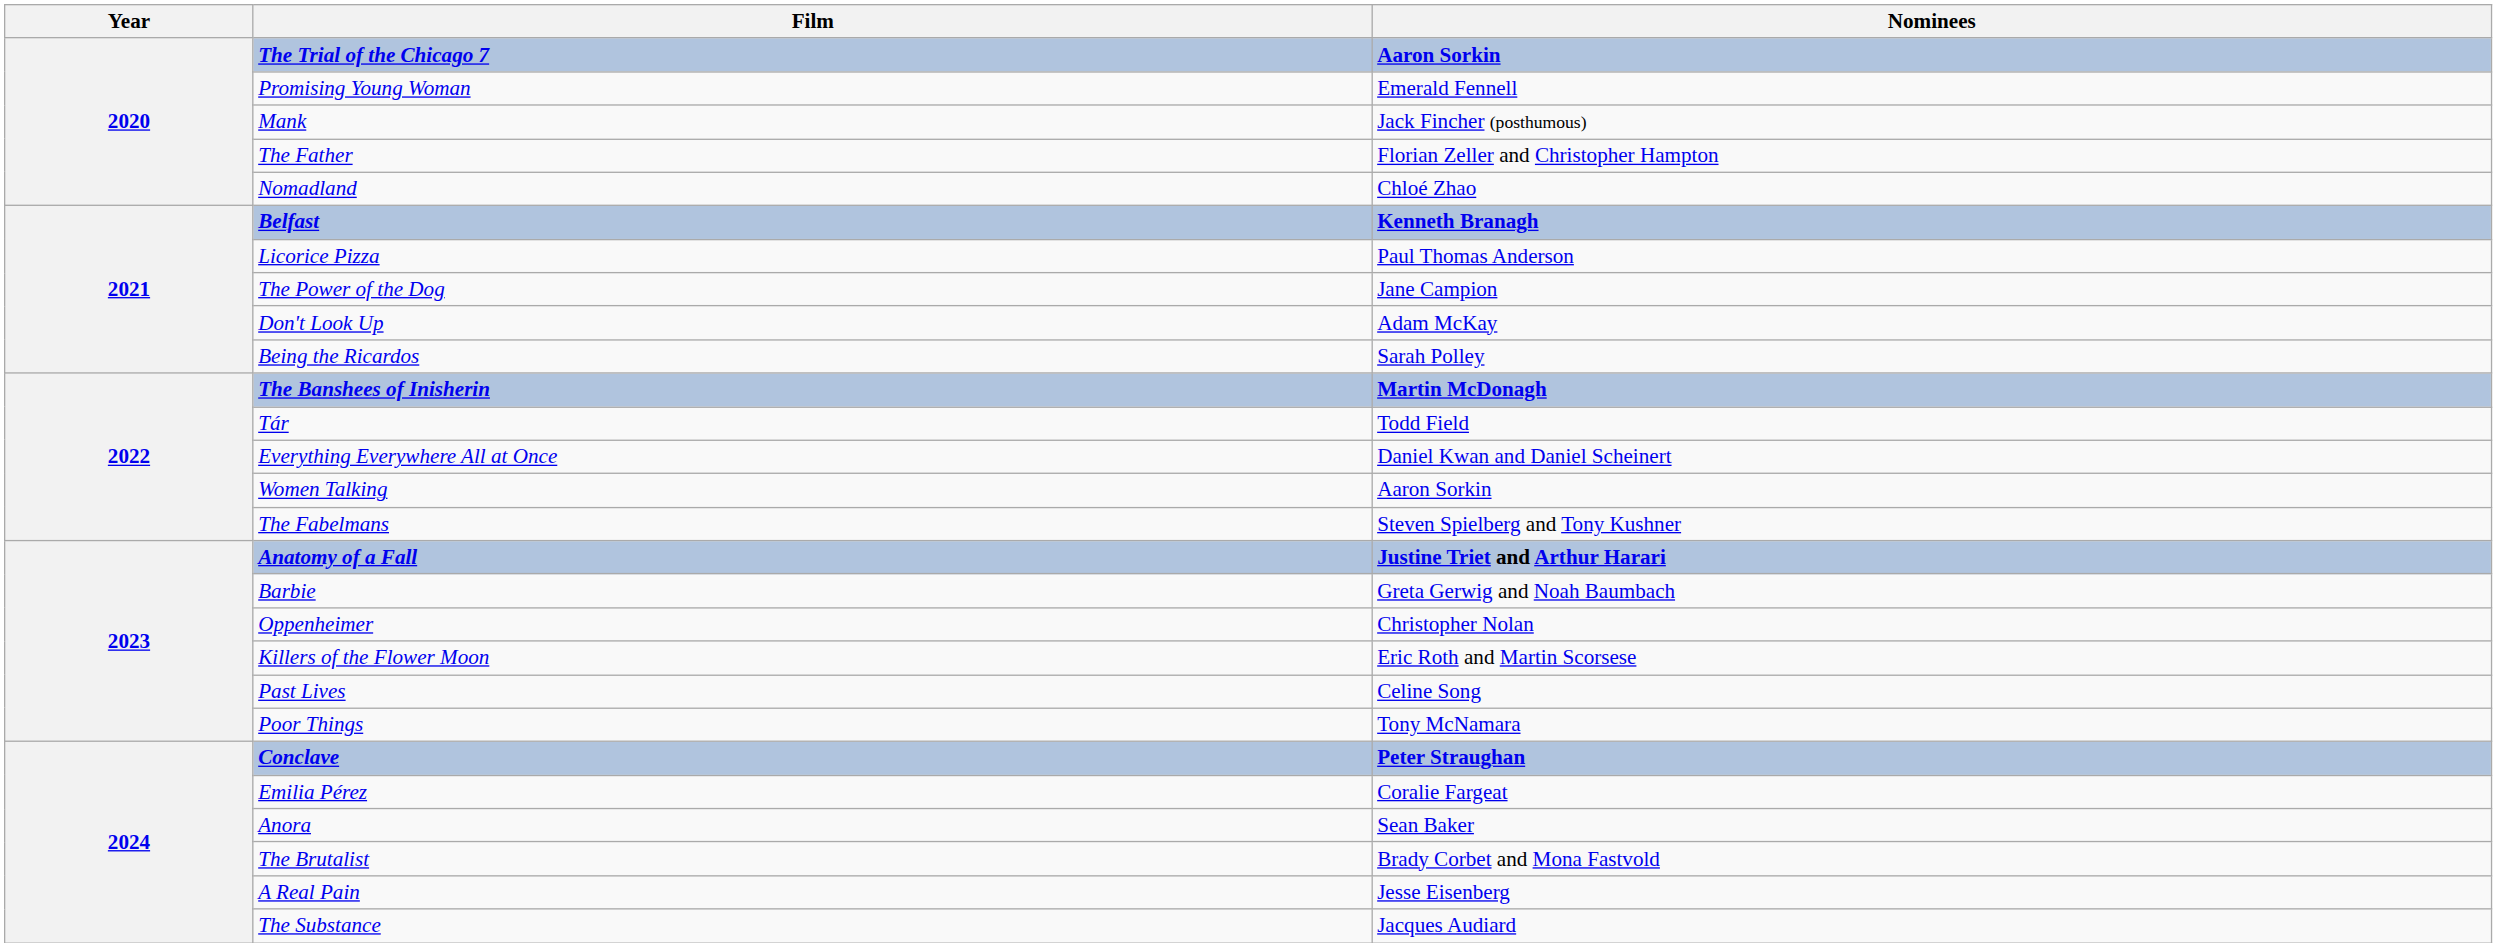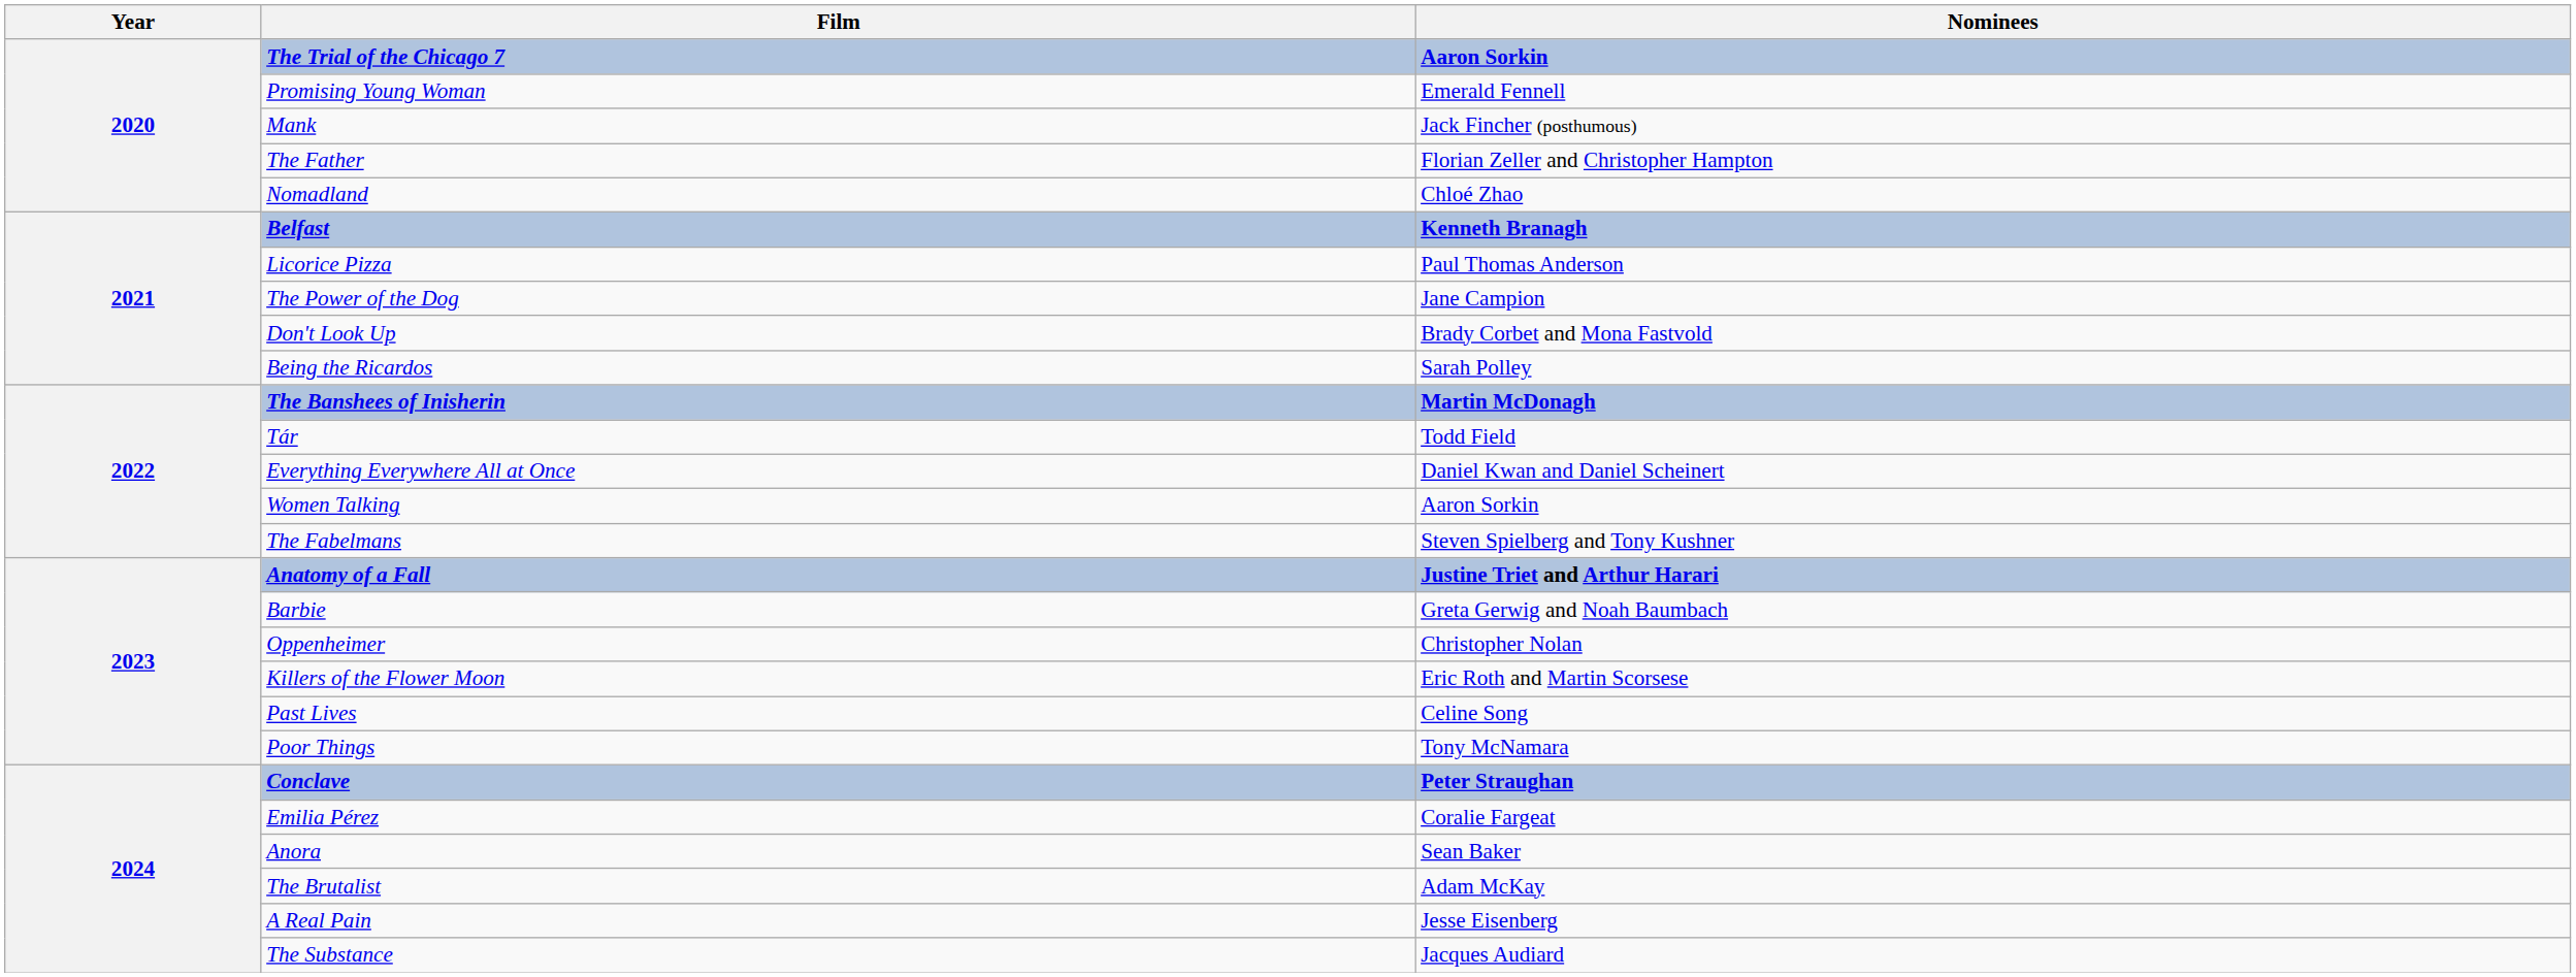Don't Look Up | Nominees: Adam McKay -> Brady Corbet and Mona Fastvold
The Brutalist | Nominees: Brady Corbet and Mona Fastvold -> Adam McKay
